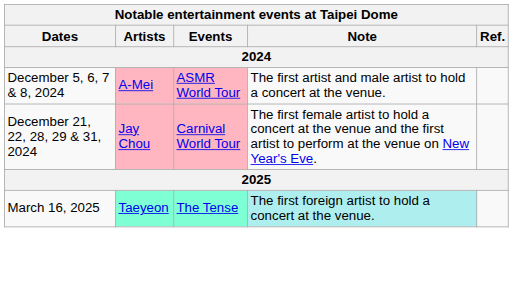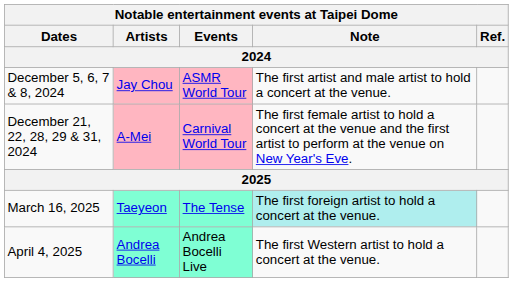December 5, 6, 7 & 8, 2024 | Artists: A-Mei -> Jay Chou
December 21, 22, 28, 29 & 31, 2024 | Artists: Jay Chou -> A-Mei
+ row: April 4, 2025 | Andrea Bocelli | Andrea Bocelli Live | The first Western artist to hold a concert at the venue.
